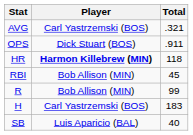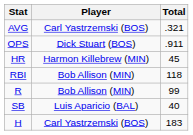HR | Player: bold -> normal
HR | Total: 118 -> 45
RBI | Total: 45 -> 118
rows swapped: H <-> SB
